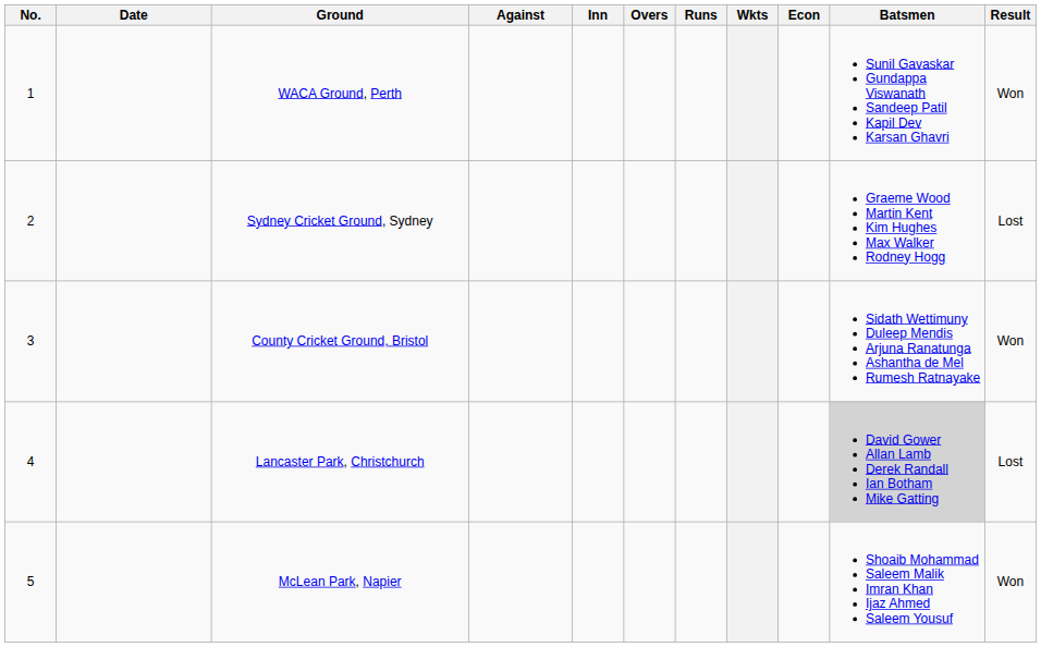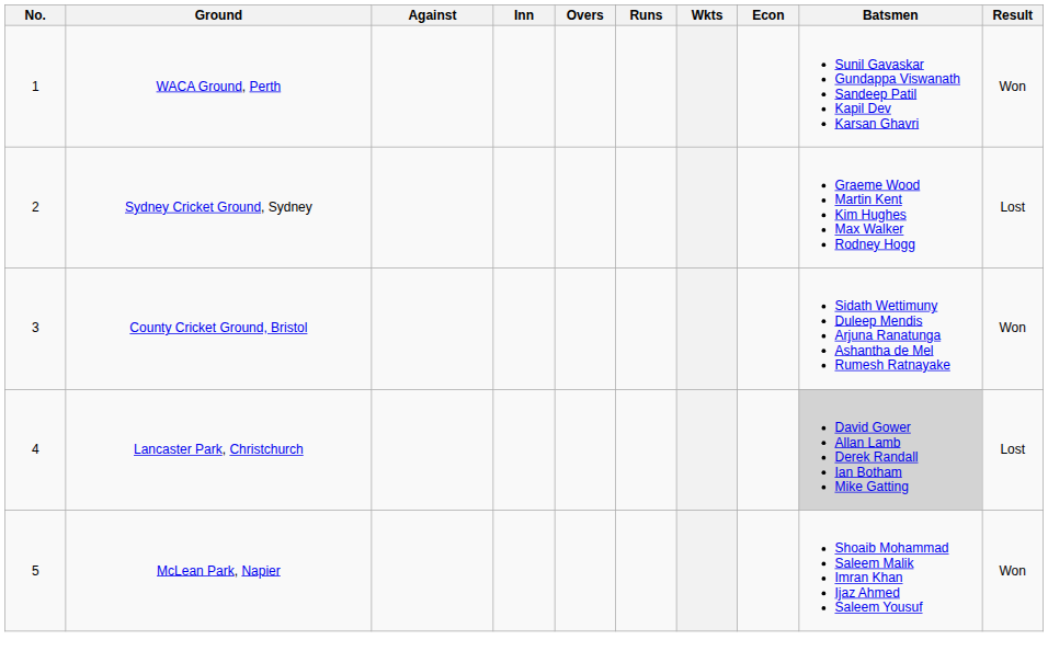- column: Date
